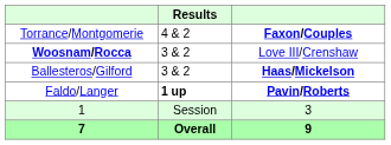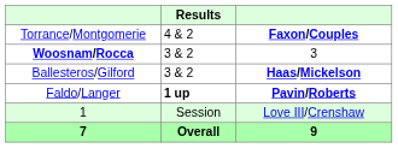Woosnam/Rocca | column 3: Love III/Crenshaw -> 3
1 | column 3: 3 -> Love III/Crenshaw
